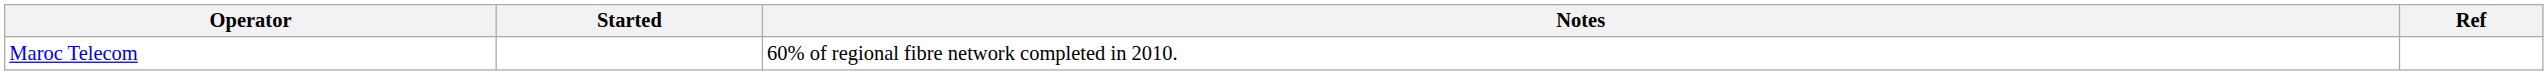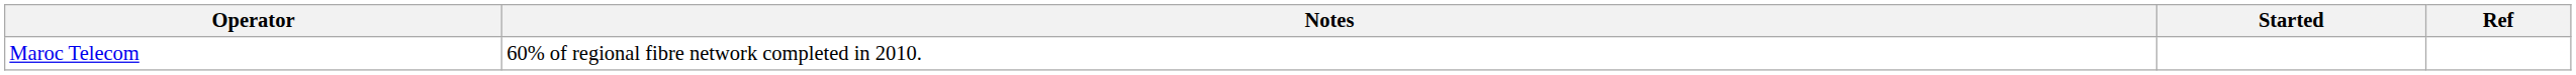columns swapped: Started <-> Notes
